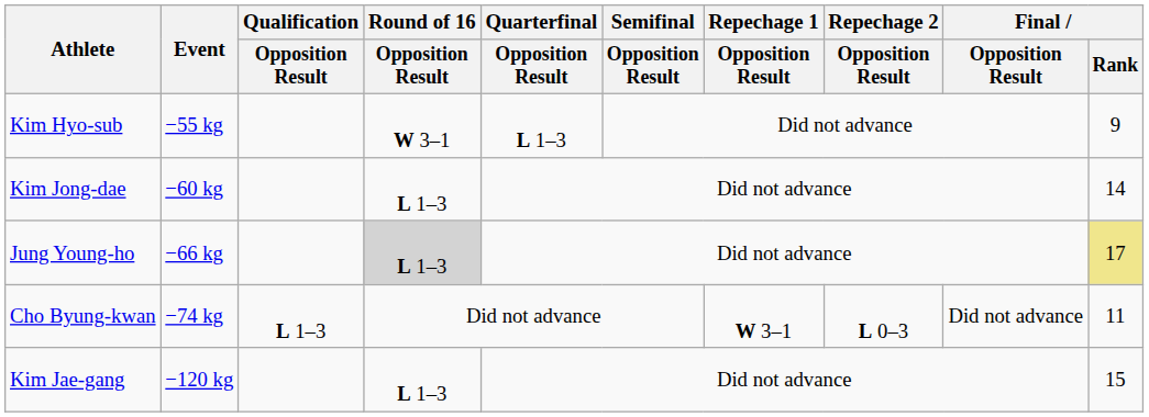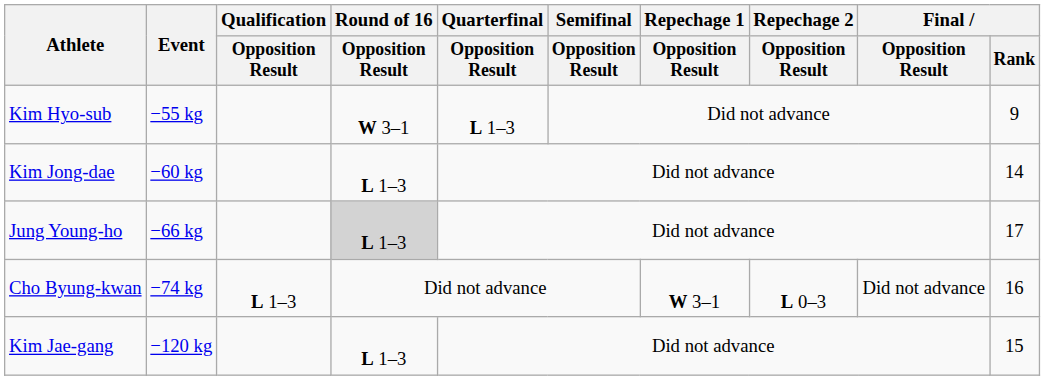Jung Young-ho | Final / Rank: khaki background -> no background
Cho Byung-kwan | Final / Rank: 11 -> 16
